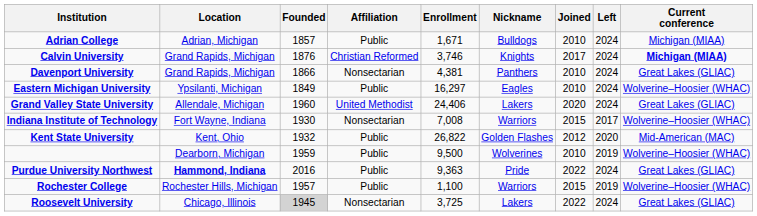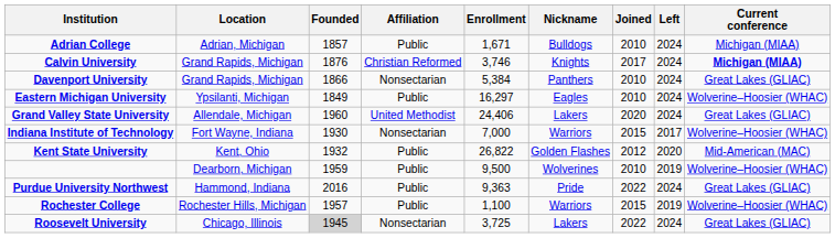Davenport University | Enrollment: 4,381 -> 5,384
Indiana Institute of Technology | Enrollment: 7,008 -> 7,000
Purdue University Northwest | Location: bold -> normal
